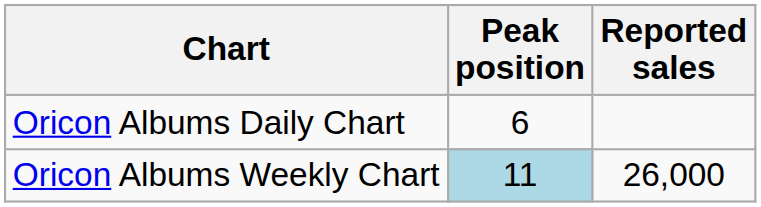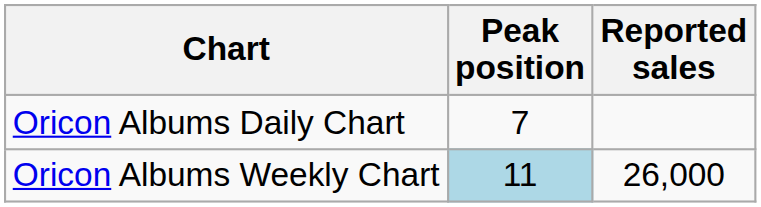Oricon Albums Daily Chart | Peak position: 6 -> 7
